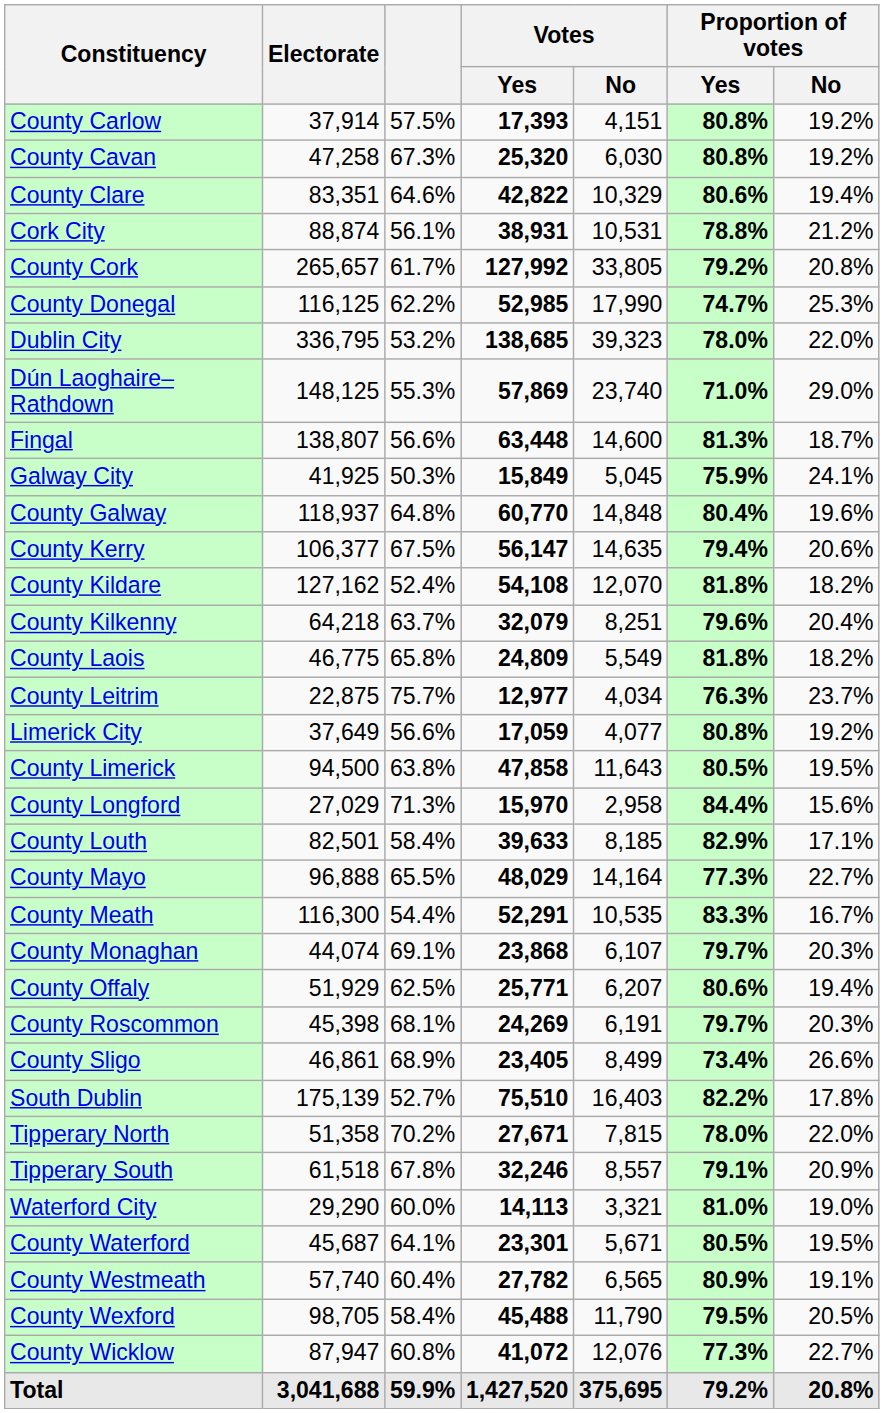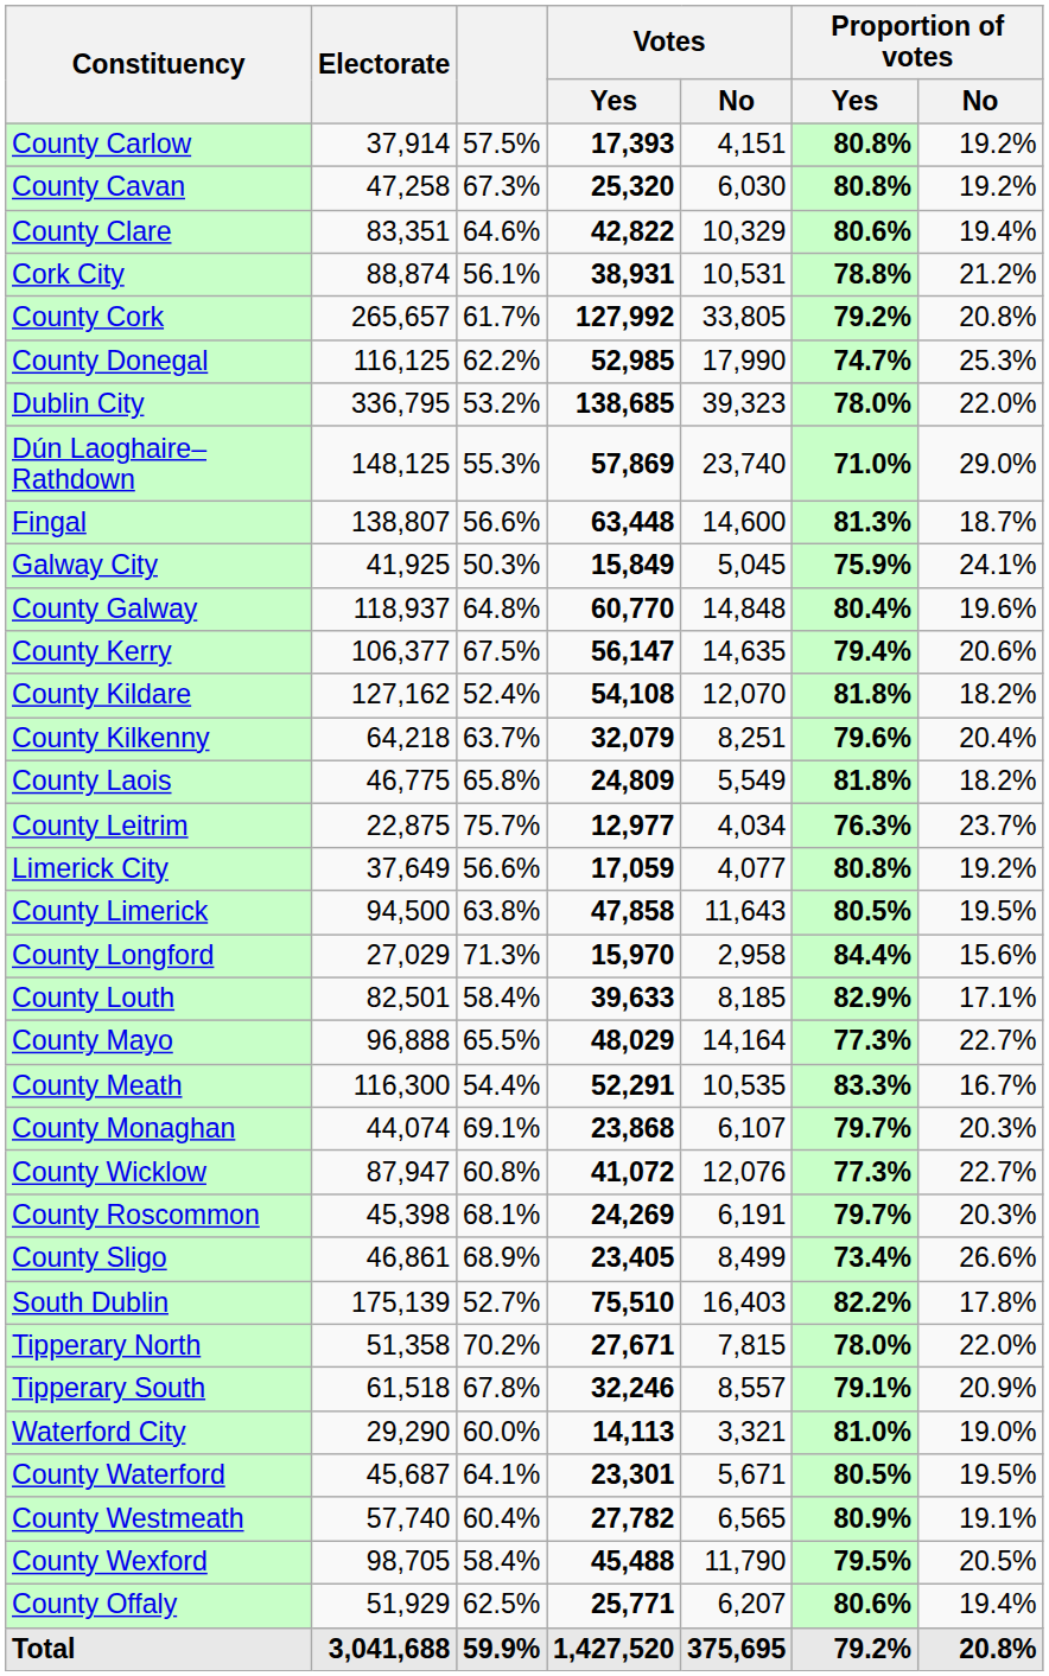rows swapped: County Offaly <-> County Wicklow
